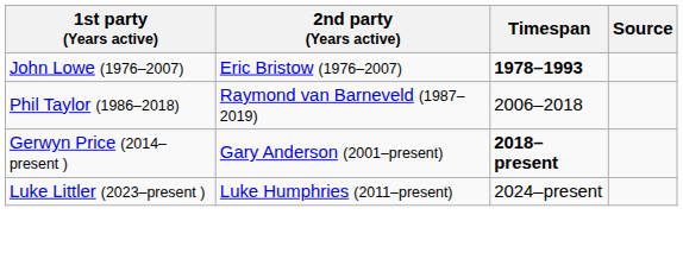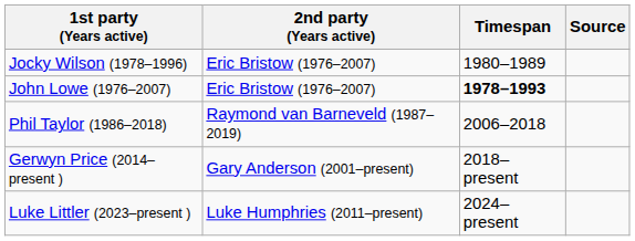+ row: Jocky Wilson (1978–1996) | Eric Bristow (1976–2007) | 1980–1989
Gerwyn Price (2014–present ) | Timespan: bold -> normal
